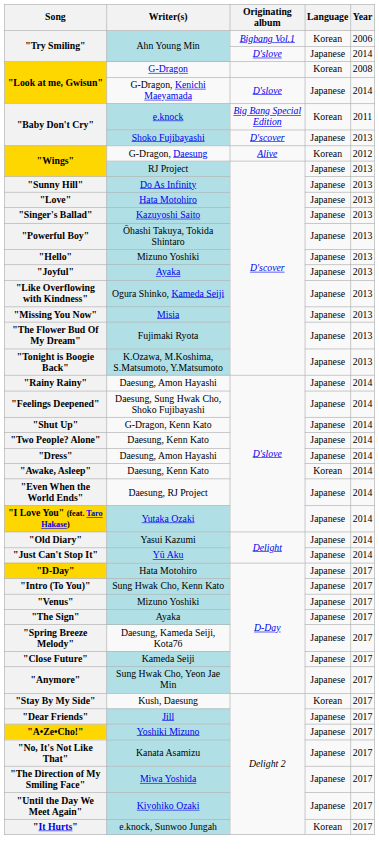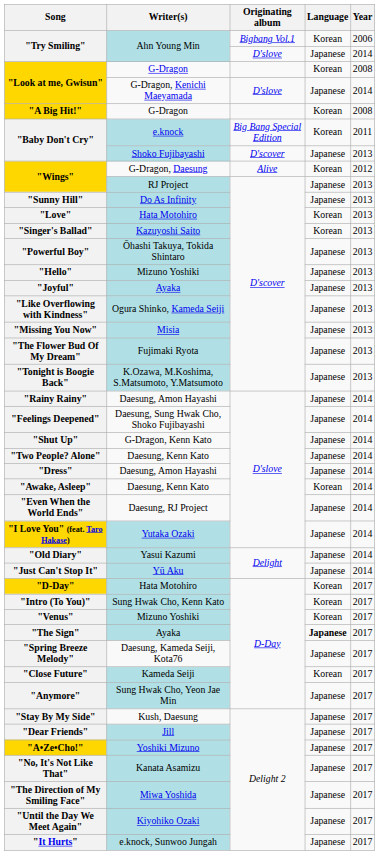+ row: "A Big Hit!" | G-Dragon | Korean | 2008
"Love" | Language: Japanese -> Korean
"Singer's Ballad" | Language: Japanese -> Korean
"D-Day" | Language: Japanese -> Korean
"Intro (To You)" | Language: Japanese -> Korean
"Venus" | Language: Japanese -> Korean
"The Sign" | Language: normal -> bold
"Close Future" | Language: Japanese -> Korean
"Stay By My Side" | Language: Korean -> Japanese
"It Hurts" | Language: Korean -> Japanese
